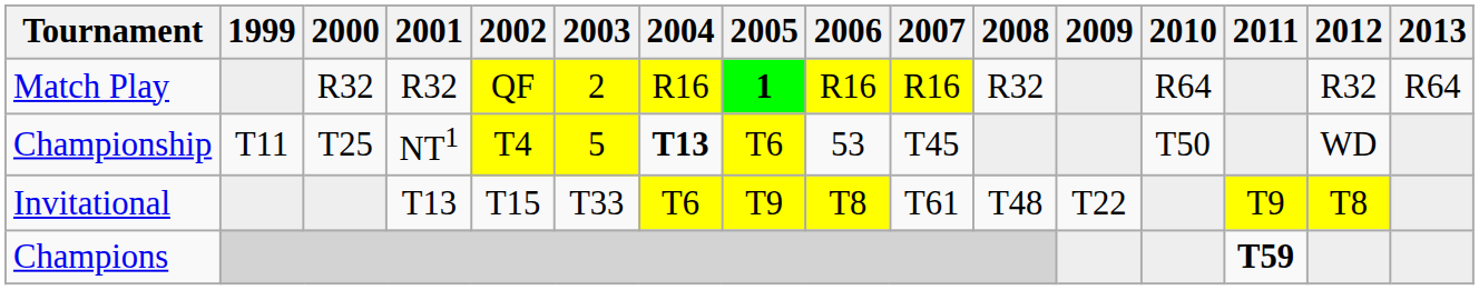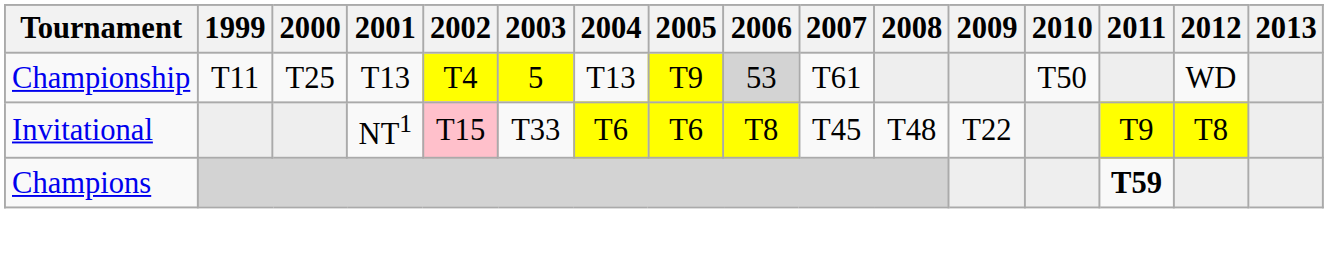- row: Match Play | R32 | R32 | QF | 2 | R16 | 1 | R16 | R16 | R32 | R64 | R32 | R64
Championship | 2001: NT1 -> T13
Championship | 2004: bold -> normal
Championship | 2005: T6 -> T9
Championship | 2006: no background -> lightgrey background
Championship | 2007: T45 -> T61
Invitational | 2001: T13 -> NT1
Invitational | 2002: no background -> pink background
Invitational | 2005: T9 -> T6
Invitational | 2007: T61 -> T45
